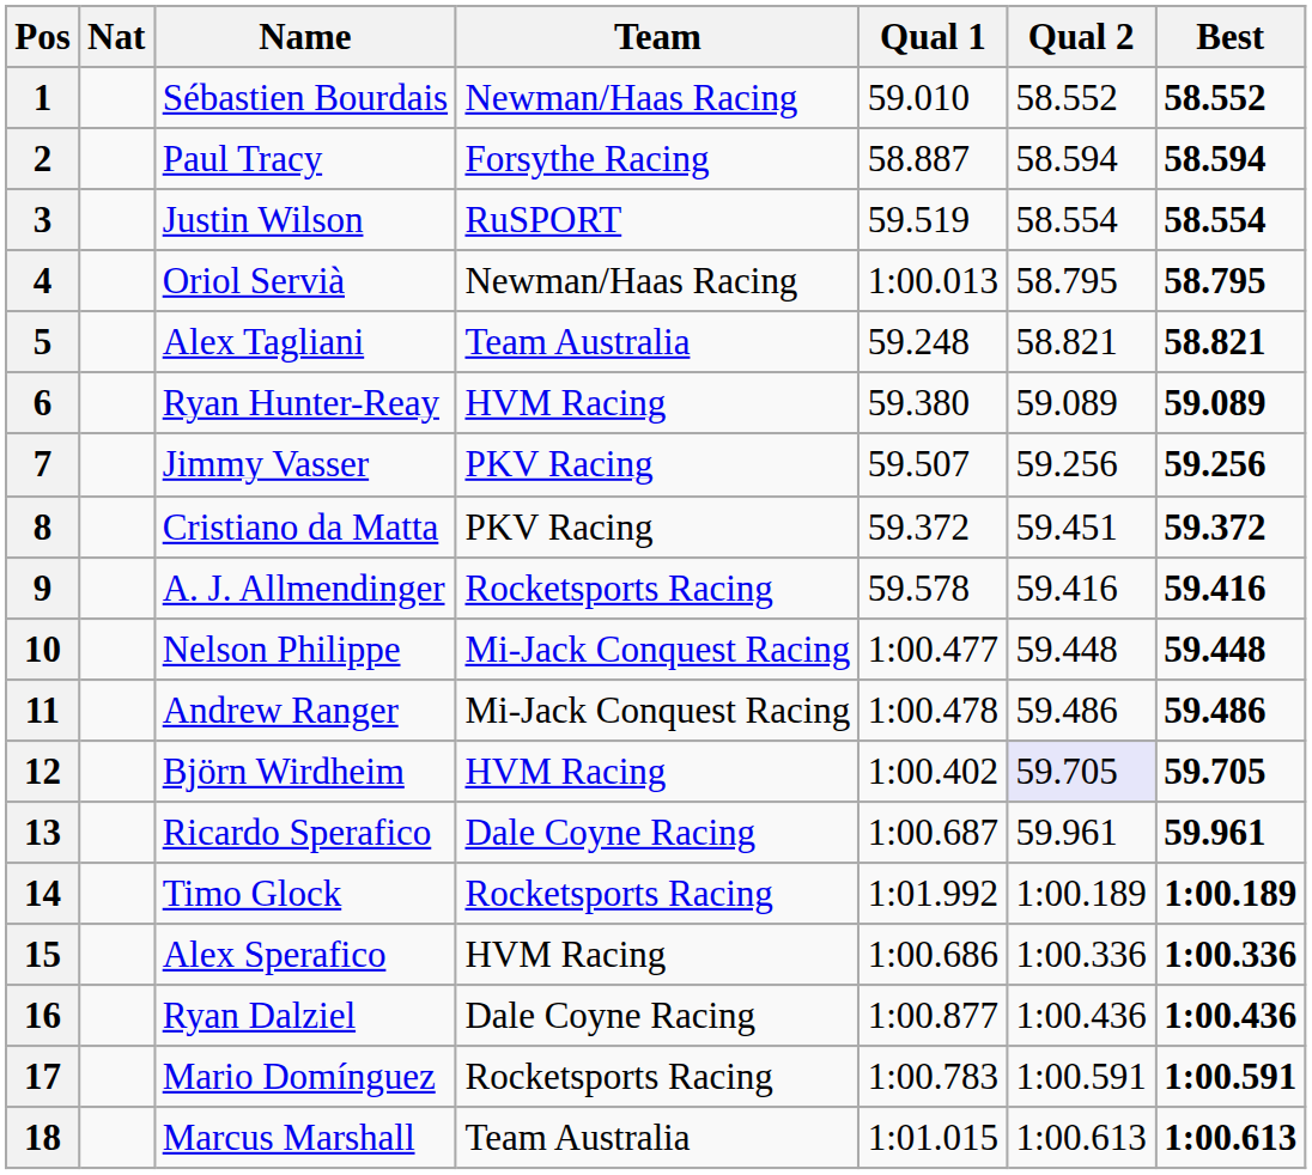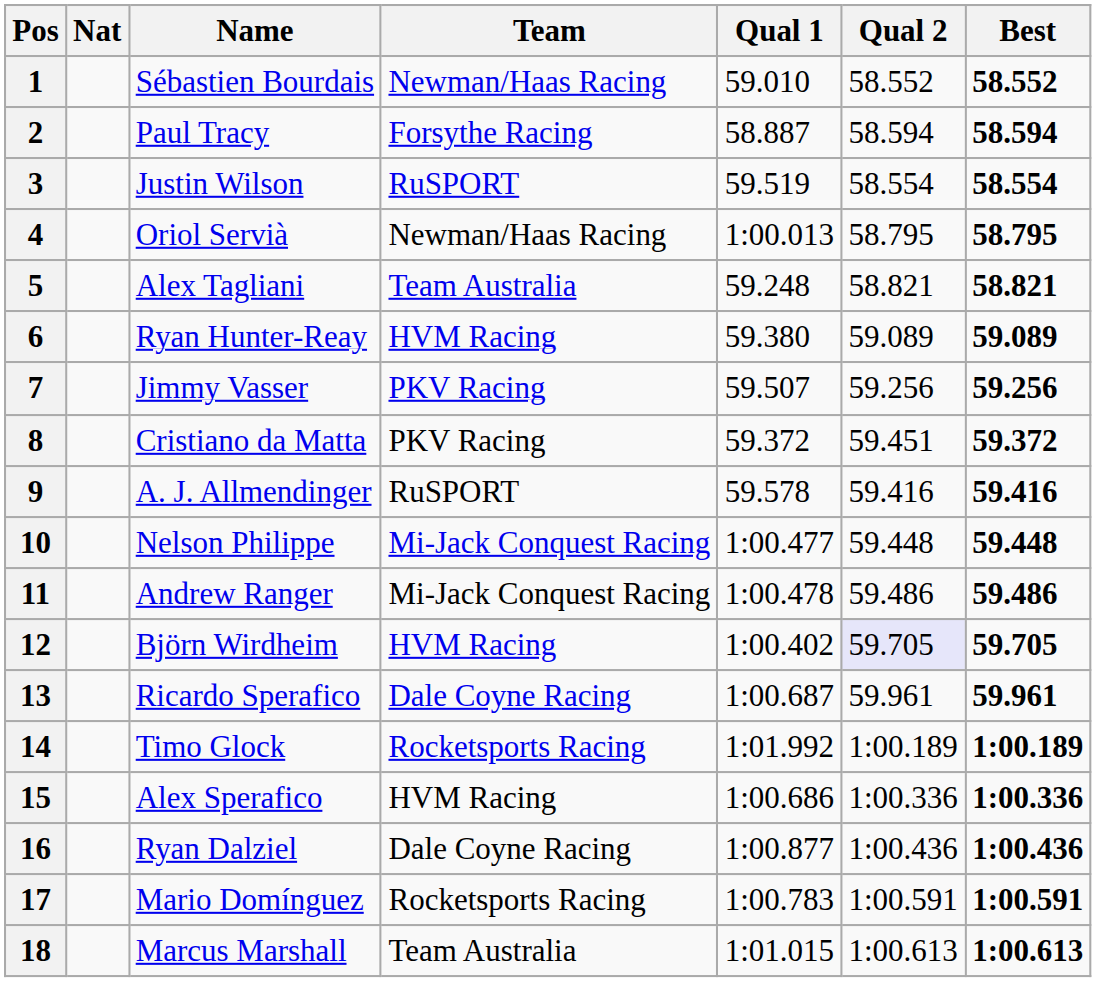9 | Team: Rocketsports Racing -> RuSPORT
